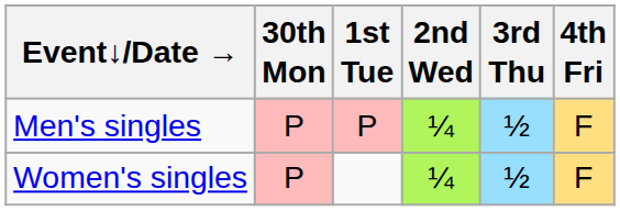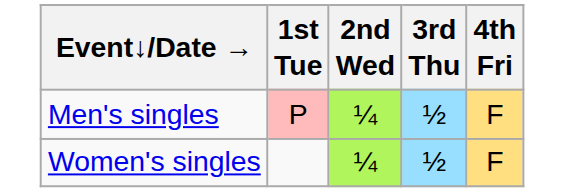- column: 30th Mon | P | P
